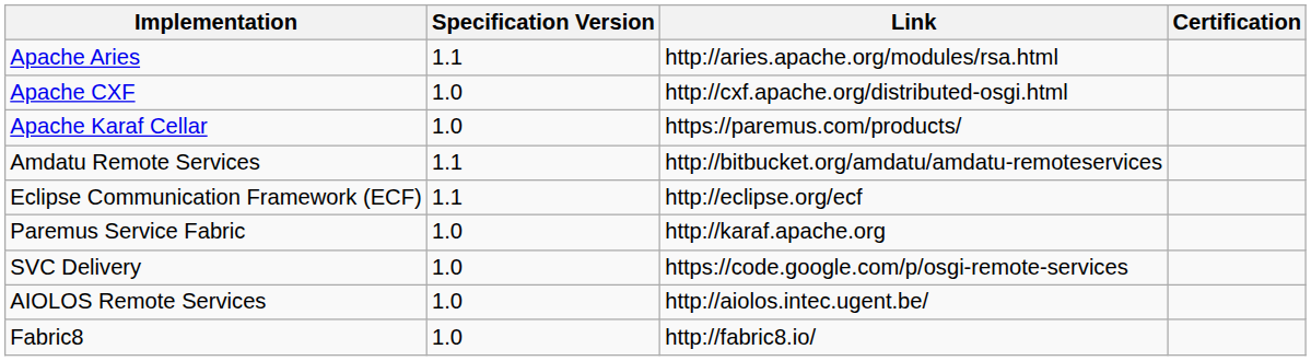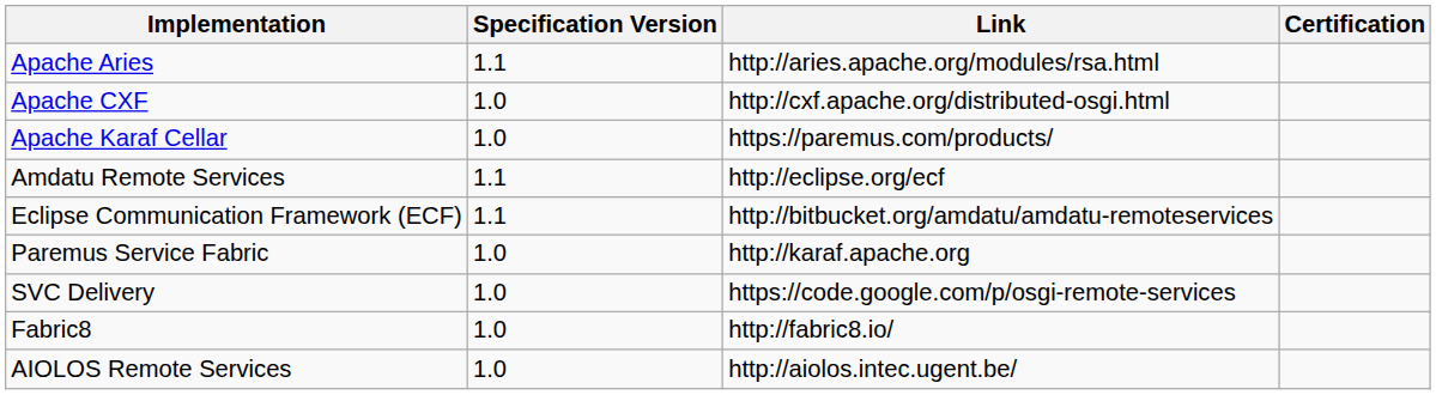Amdatu Remote Services | Link: http://bitbucket.org/amdatu/amdatu-remoteservices -> http://eclipse.org/ecf
Eclipse Communication Framework (ECF) | Link: http://eclipse.org/ecf -> http://bitbucket.org/amdatu/amdatu-remoteservices
rows swapped: AIOLOS Remote Services <-> Fabric8
